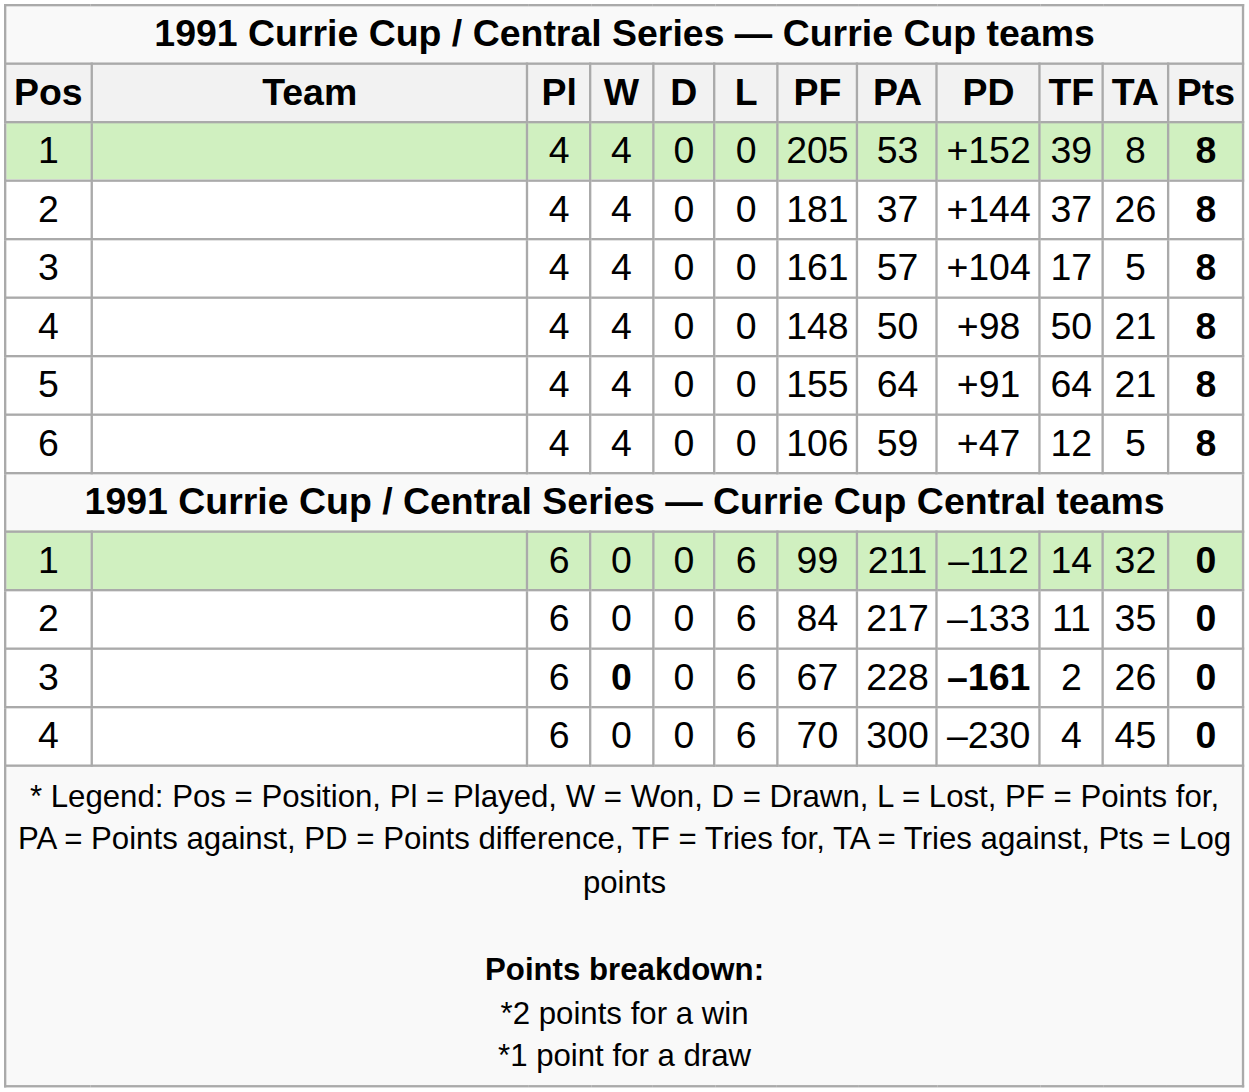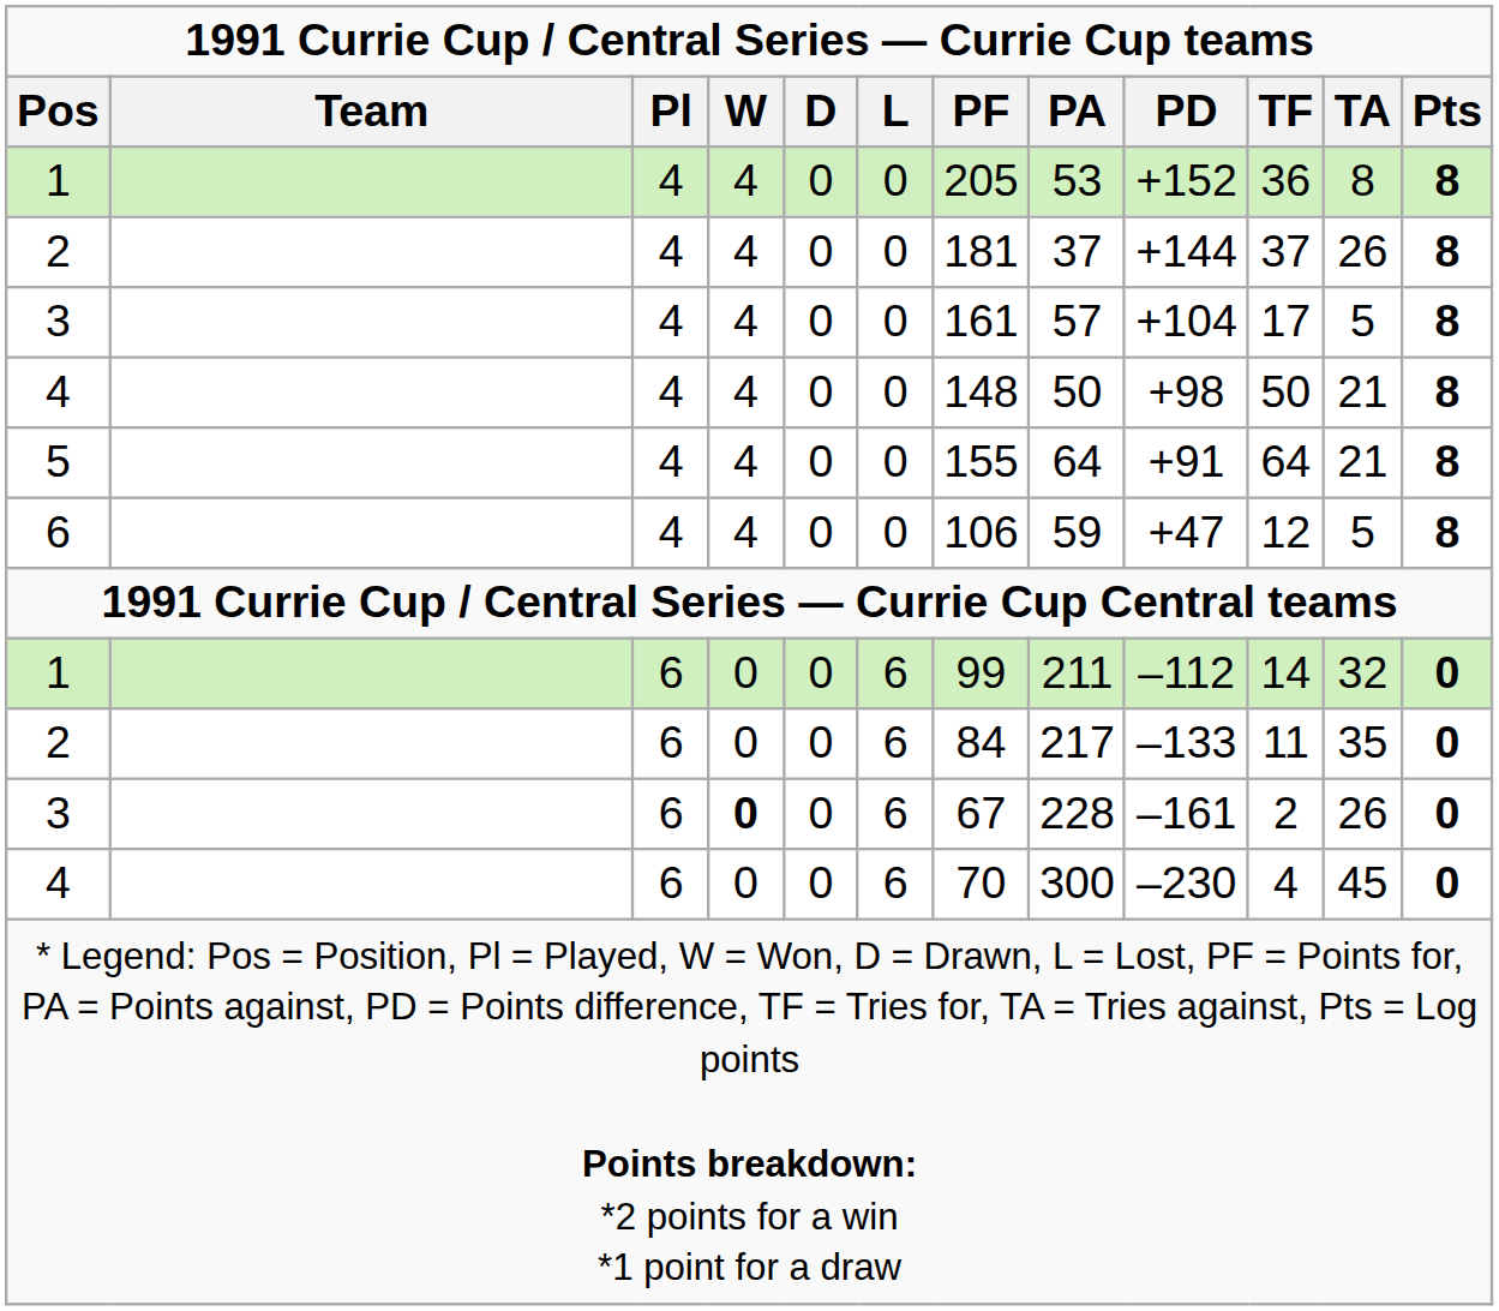1 / 4 | TF: 39 -> 36
3 / 6 | PD: bold -> normal
